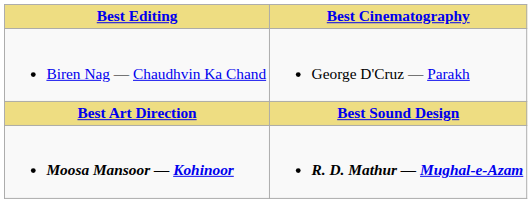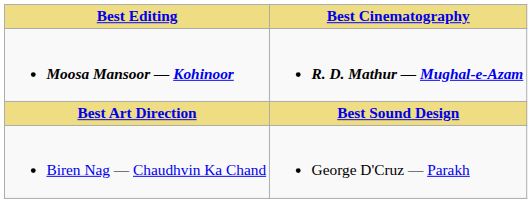rows swapped: Moosa Mansoor — Kohinoor <-> Biren Nag — Chaudhvin Ka Chand
